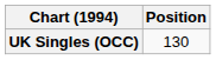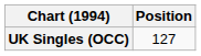UK Singles (OCC) | Position: 130 -> 127
